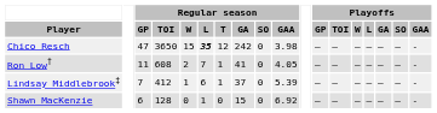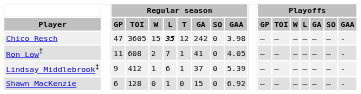Chico Resch | Regular season / TOI: 3650 -> 3605
Lindsay Middlebrook‡ | Regular season / GP: 7 -> 9
